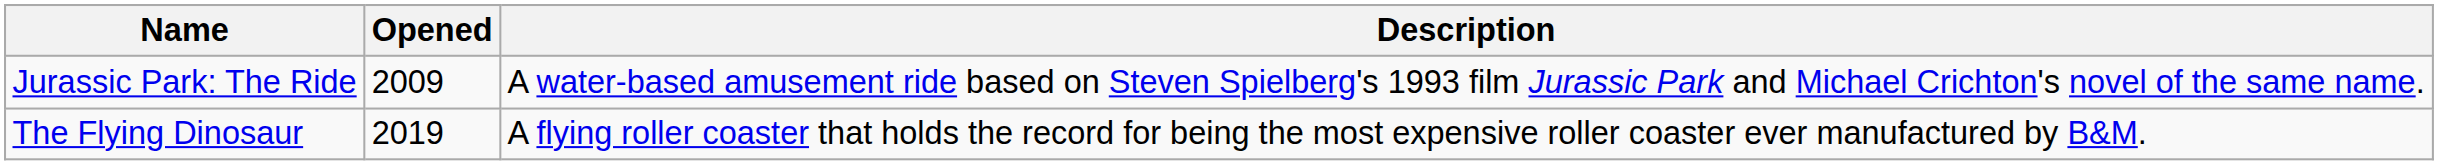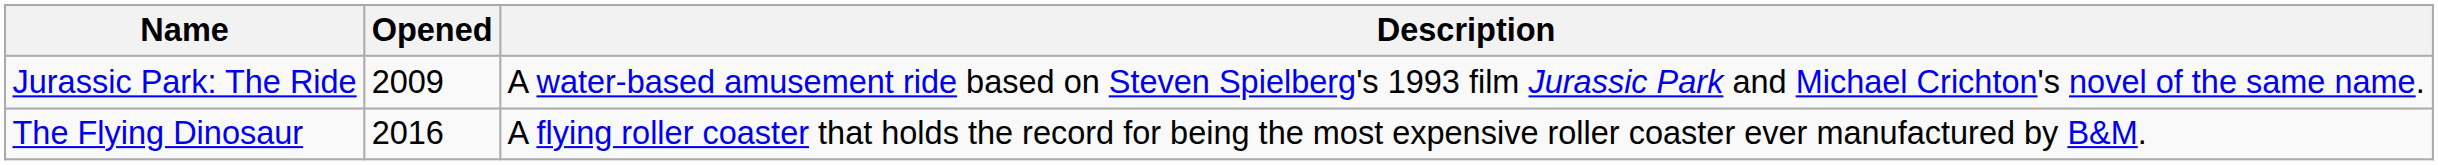The Flying Dinosaur | Opened: 2019 -> 2016
